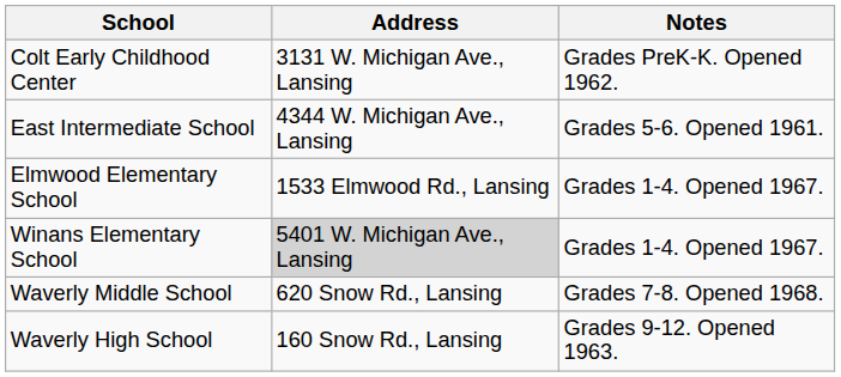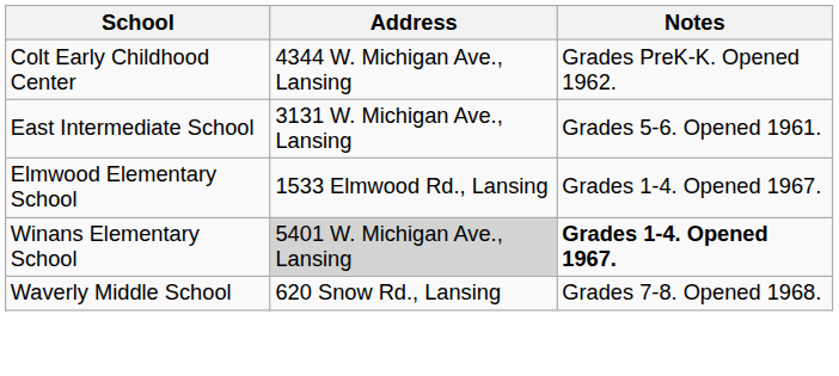Colt Early Childhood Center | Address: 3131 W. Michigan Ave., Lansing -> 4344 W. Michigan Ave., Lansing
East Intermediate School | Address: 4344 W. Michigan Ave., Lansing -> 3131 W. Michigan Ave., Lansing
Winans Elementary School | Notes: normal -> bold
- row: Waverly High School | 160 Snow Rd., Lansing | Grades 9-12. Opened 1963.
